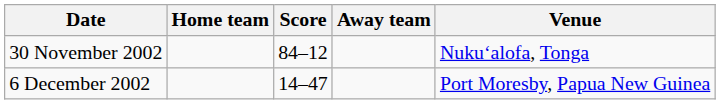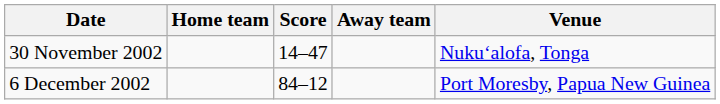30 November 2002 | Score: 84–12 -> 14–47
6 December 2002 | Score: 14–47 -> 84–12
